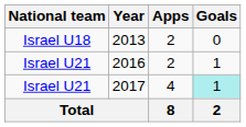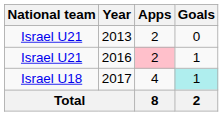2013 | National team: Israel U18 -> Israel U21
2016 | Apps: no background -> pink background
2017 | National team: Israel U21 -> Israel U18
